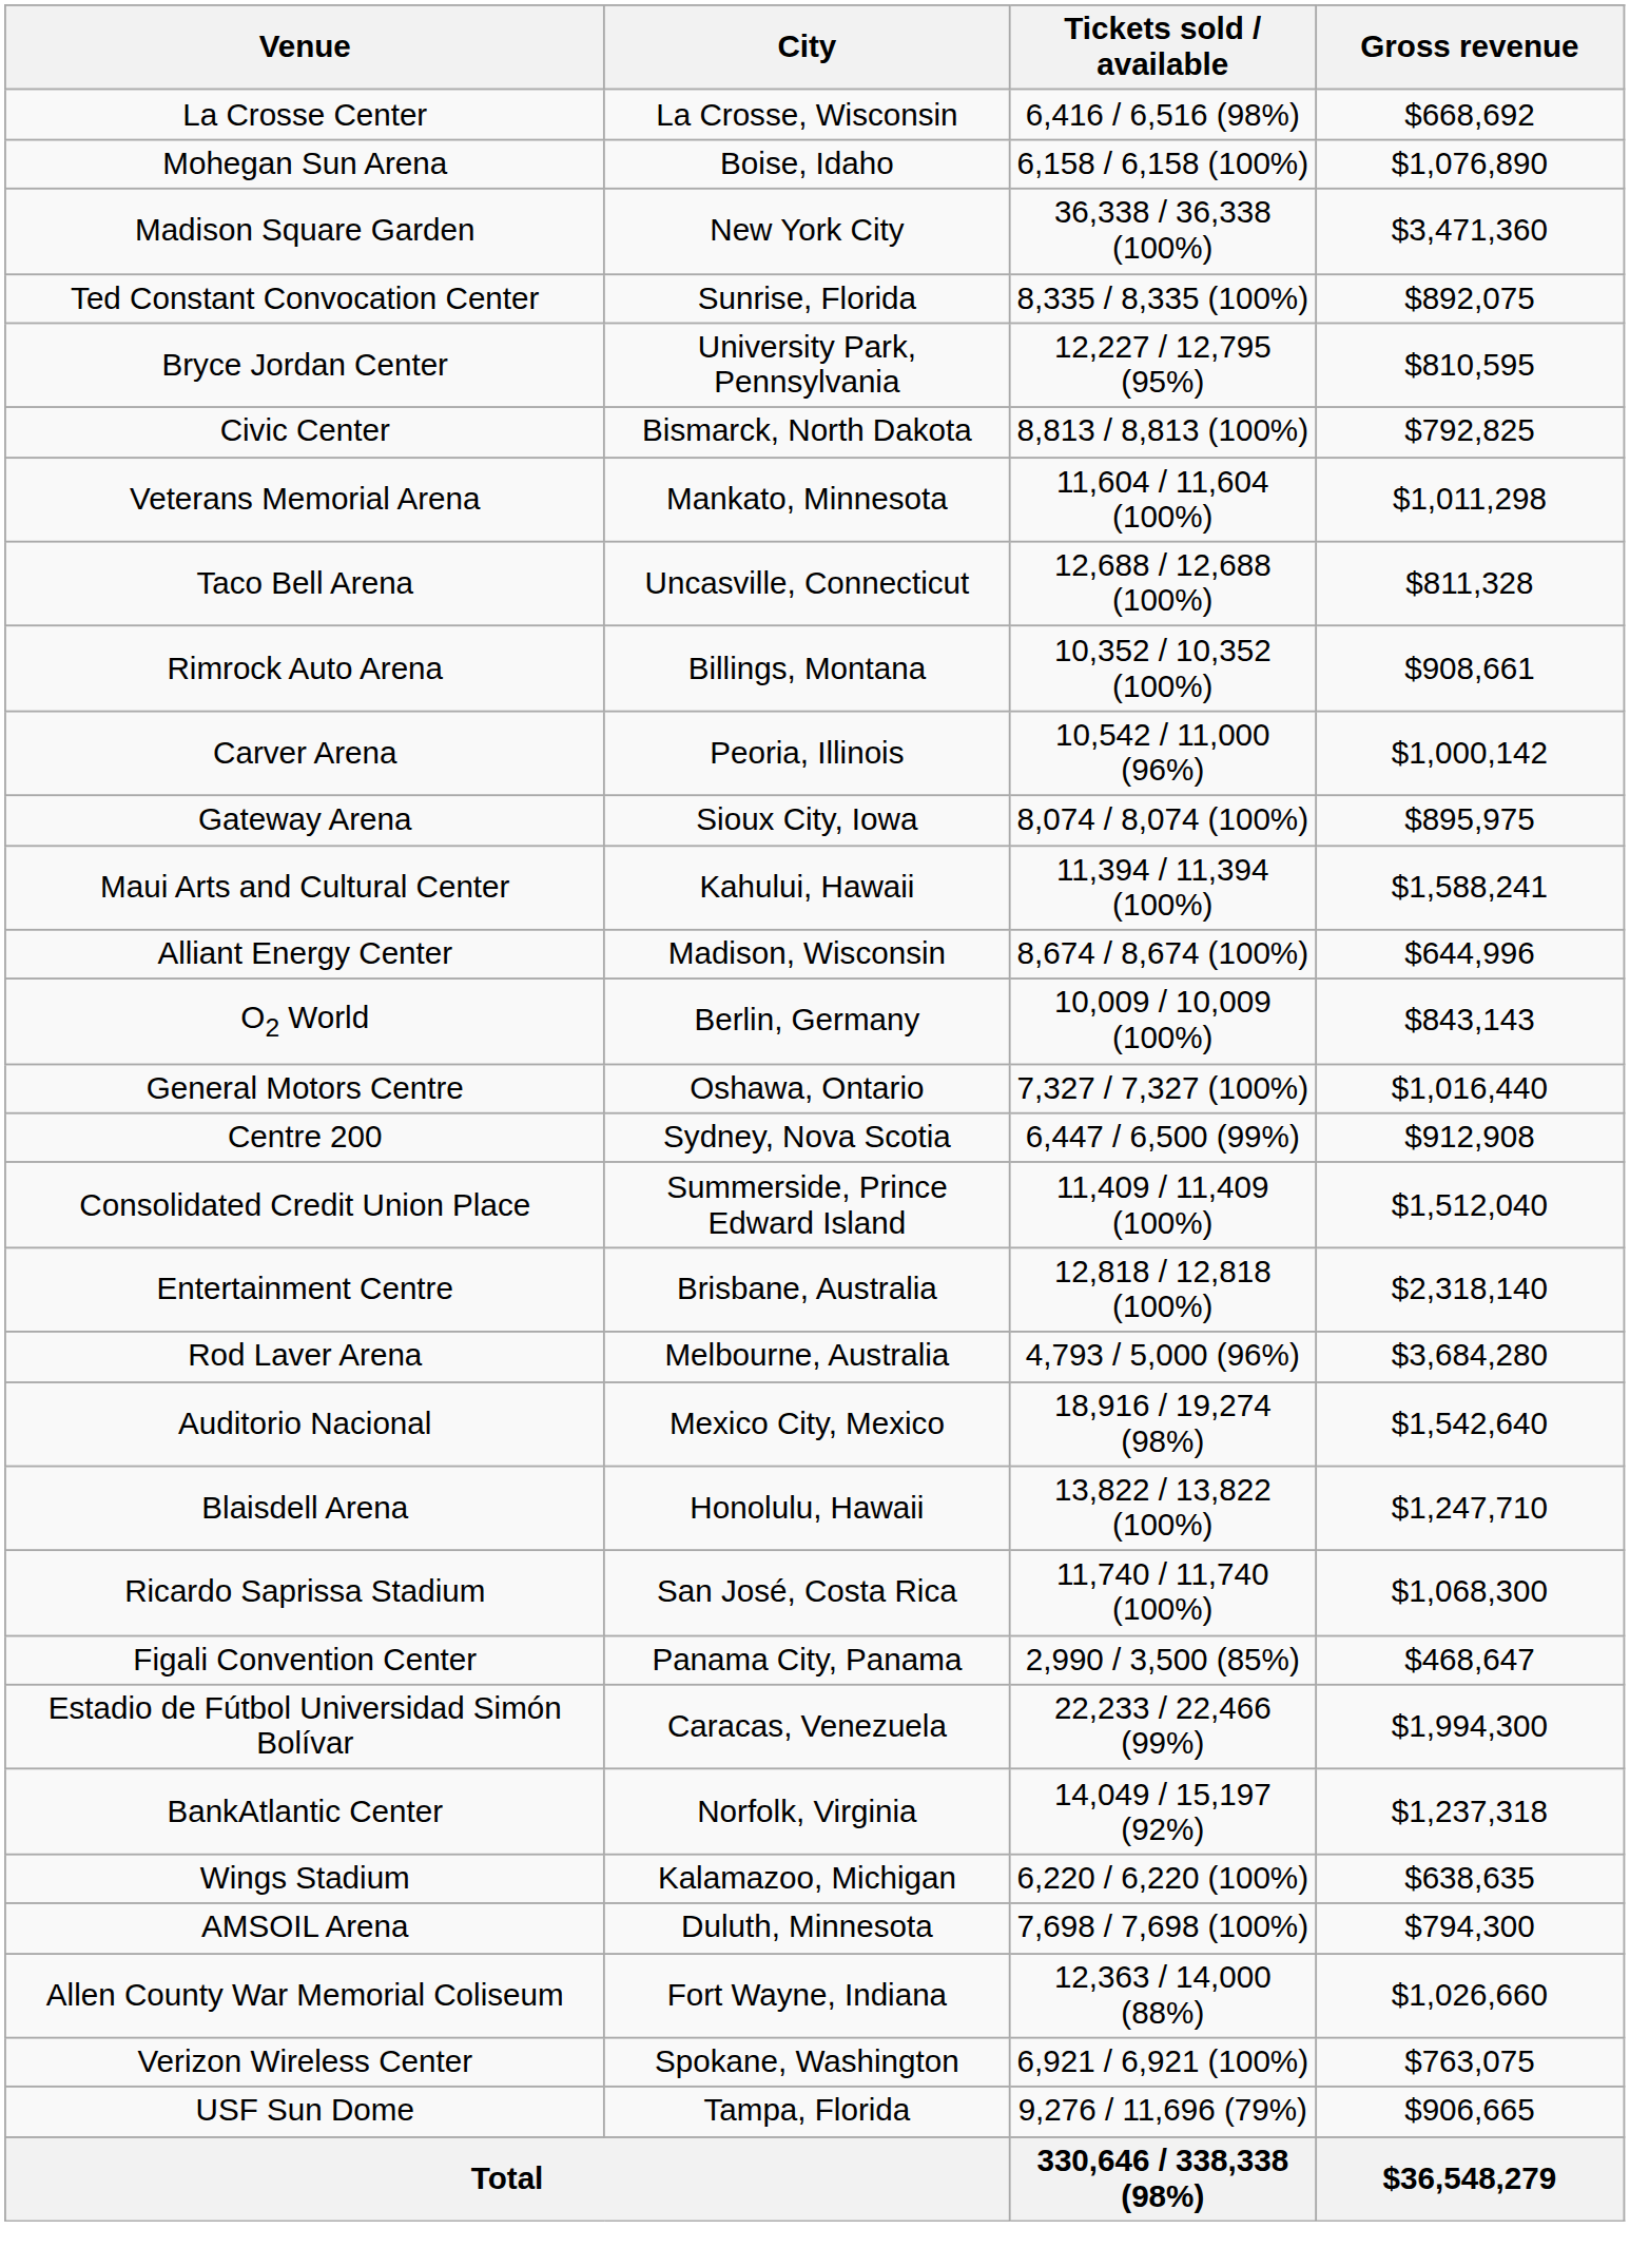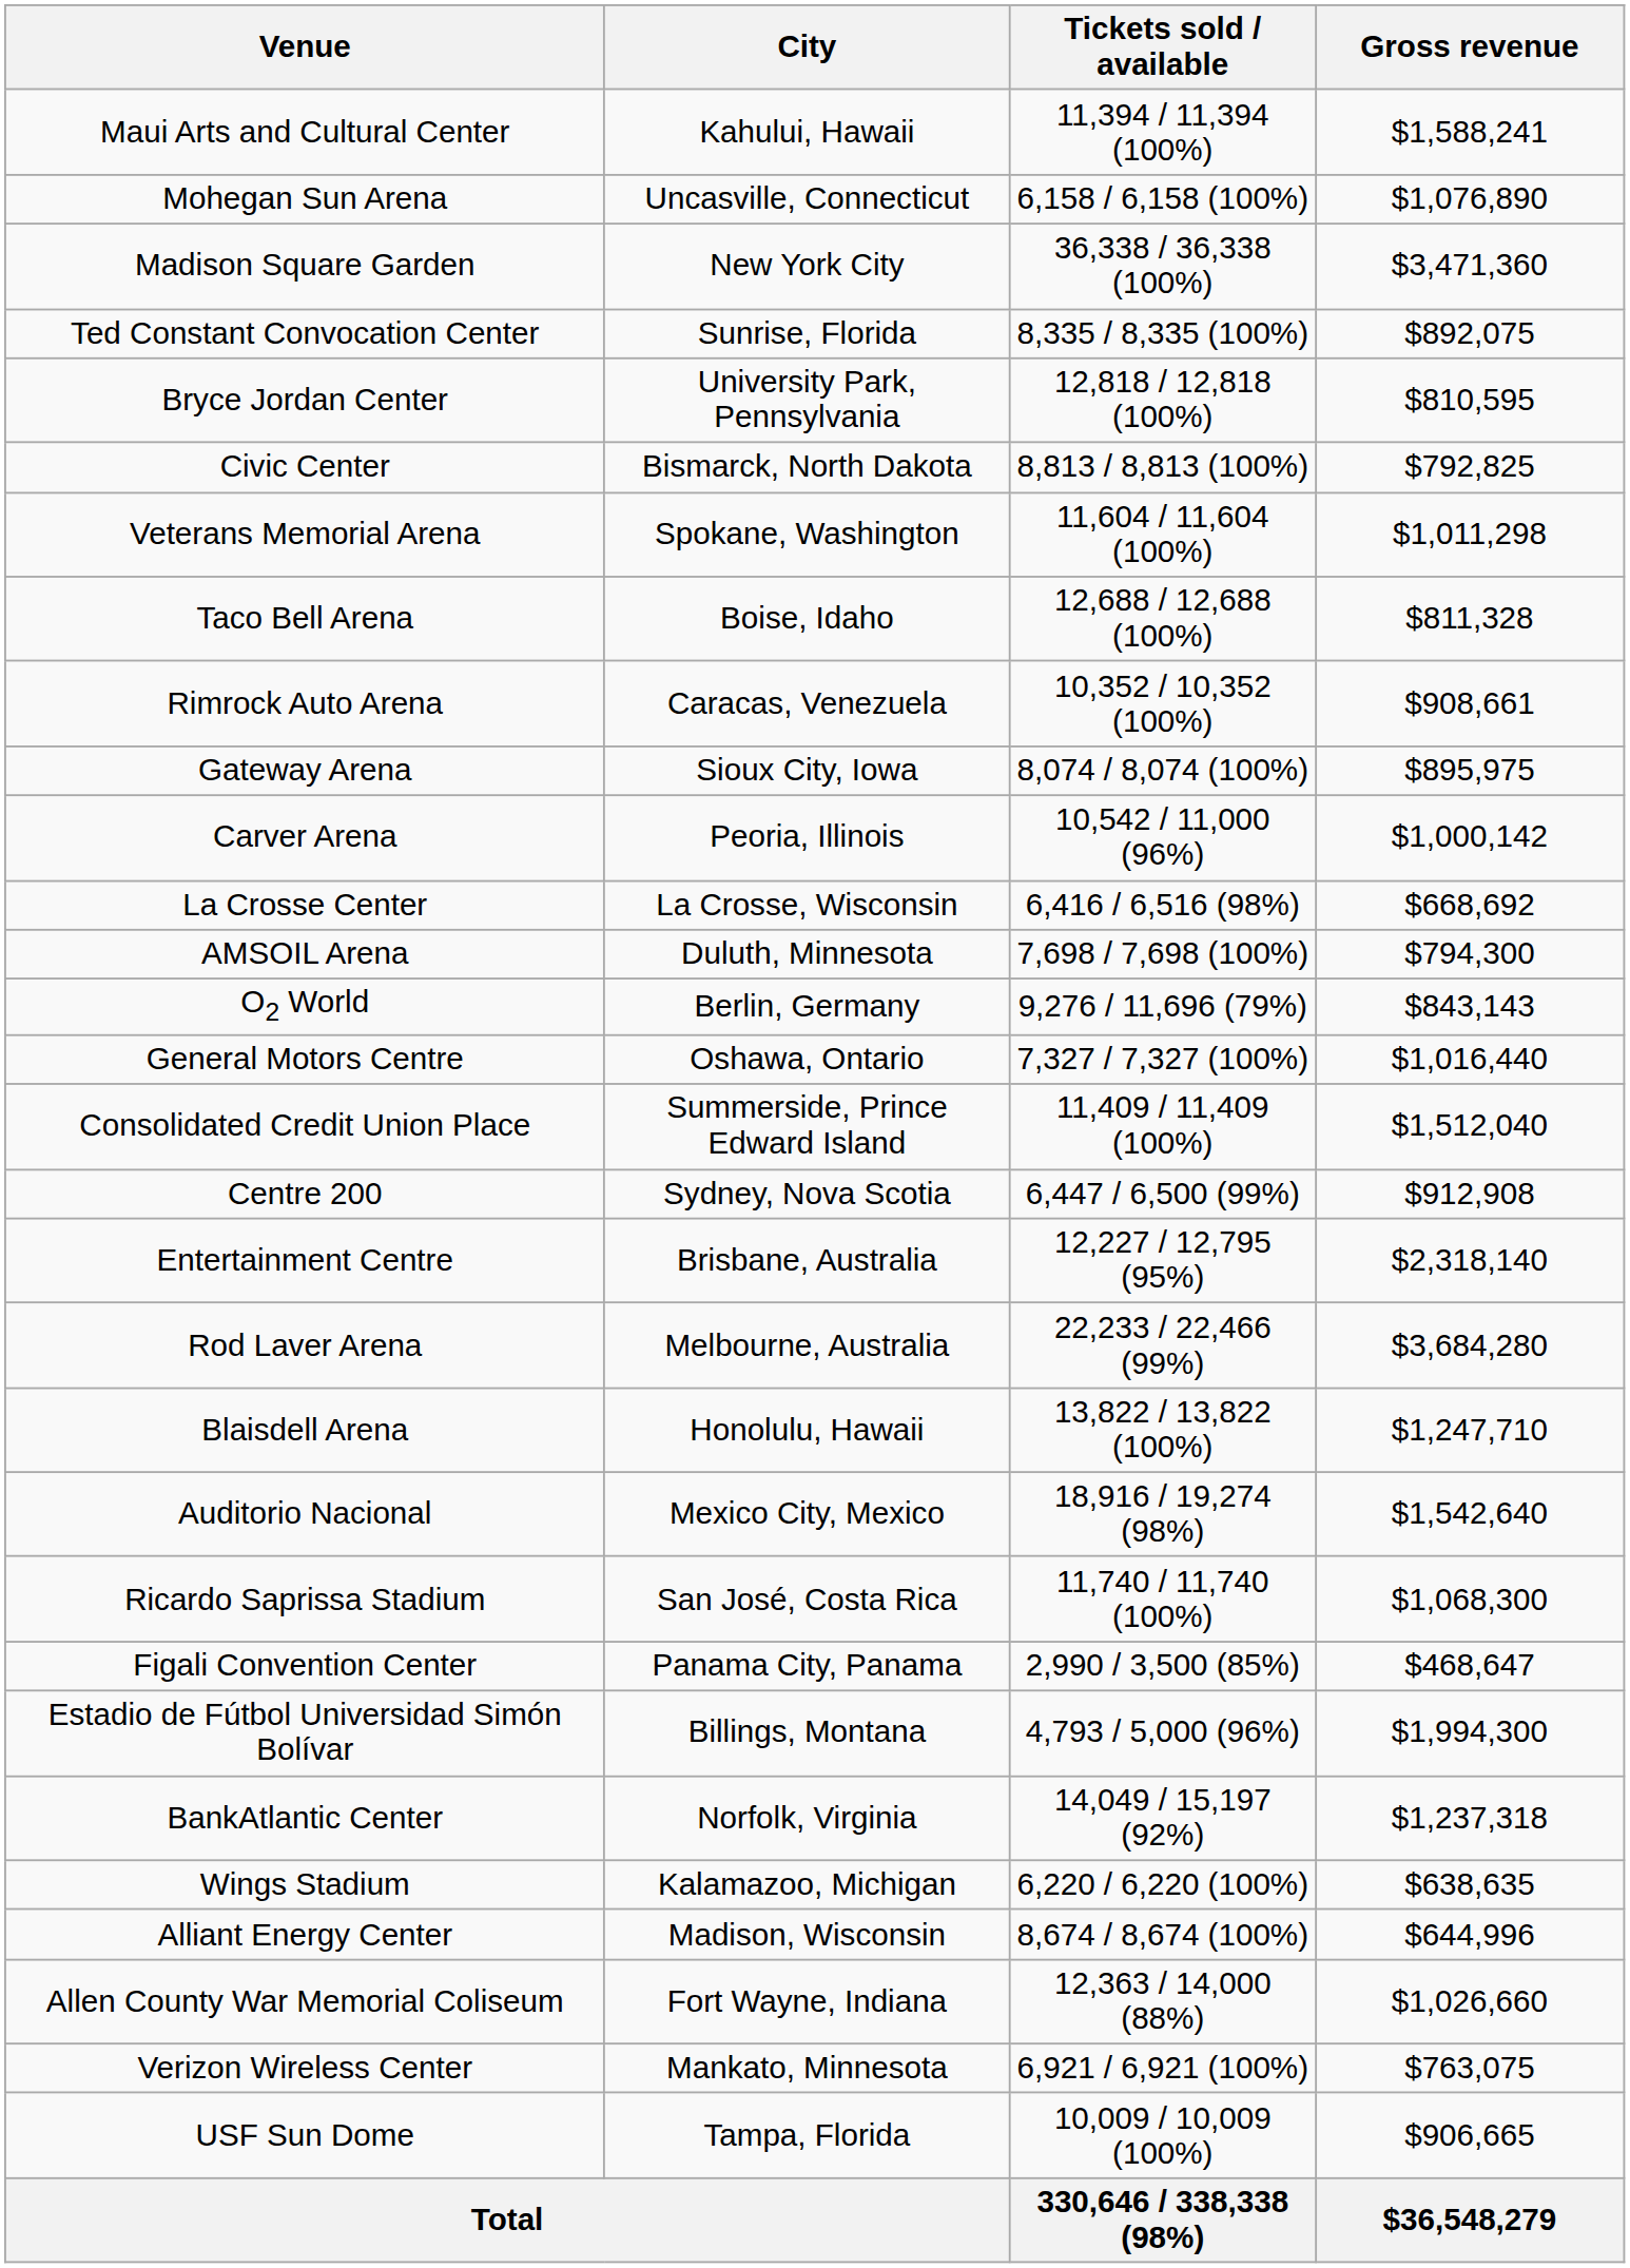rows swapped: Maui Arts and Cultural Center <-> La Crosse Center
Mohegan Sun Arena | City: Boise, Idaho -> Uncasville, Connecticut
Bryce Jordan Center | Tickets sold / available: 12,227 / 12,795 (95%) -> 12,818 / 12,818 (100%)
Veterans Memorial Arena | City: Mankato, Minnesota -> Spokane, Washington
Taco Bell Arena | City: Uncasville, Connecticut -> Boise, Idaho
Rimrock Auto Arena | City: Billings, Montana -> Caracas, Venezuela
rows swapped: Carver Arena <-> Gateway Arena
rows swapped: AMSOIL Arena <-> Alliant Energy Center
O2 World | Tickets sold / available: 10,009 / 10,009 (100%) -> 9,276 / 11,696 (79%)
rows swapped: Centre 200 <-> Consolidated Credit Union Place
Entertainment Centre | Tickets sold / available: 12,818 / 12,818 (100%) -> 12,227 / 12,795 (95%)
Rod Laver Arena | Tickets sold / available: 4,793 / 5,000 (96%) -> 22,233 / 22,466 (99%)
rows swapped: Blaisdell Arena <-> Auditorio Nacional
Estadio de Fútbol Universidad Simón Bolívar | City: Caracas, Venezuela -> Billings, Montana
Estadio de Fútbol Universidad Simón Bolívar | Tickets sold / available: 22,233 / 22,466 (99%) -> 4,793 / 5,000 (96%)
Verizon Wireless Center | City: Spokane, Washington -> Mankato, Minnesota
USF Sun Dome | Tickets sold / available: 9,276 / 11,696 (79%) -> 10,009 / 10,009 (100%)
